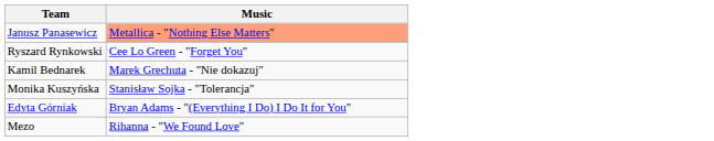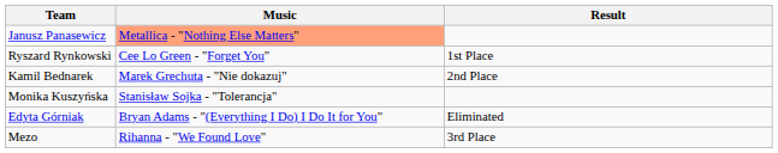+ column: Result | 1st Place | 2nd Place | Eliminated | 3rd Place
